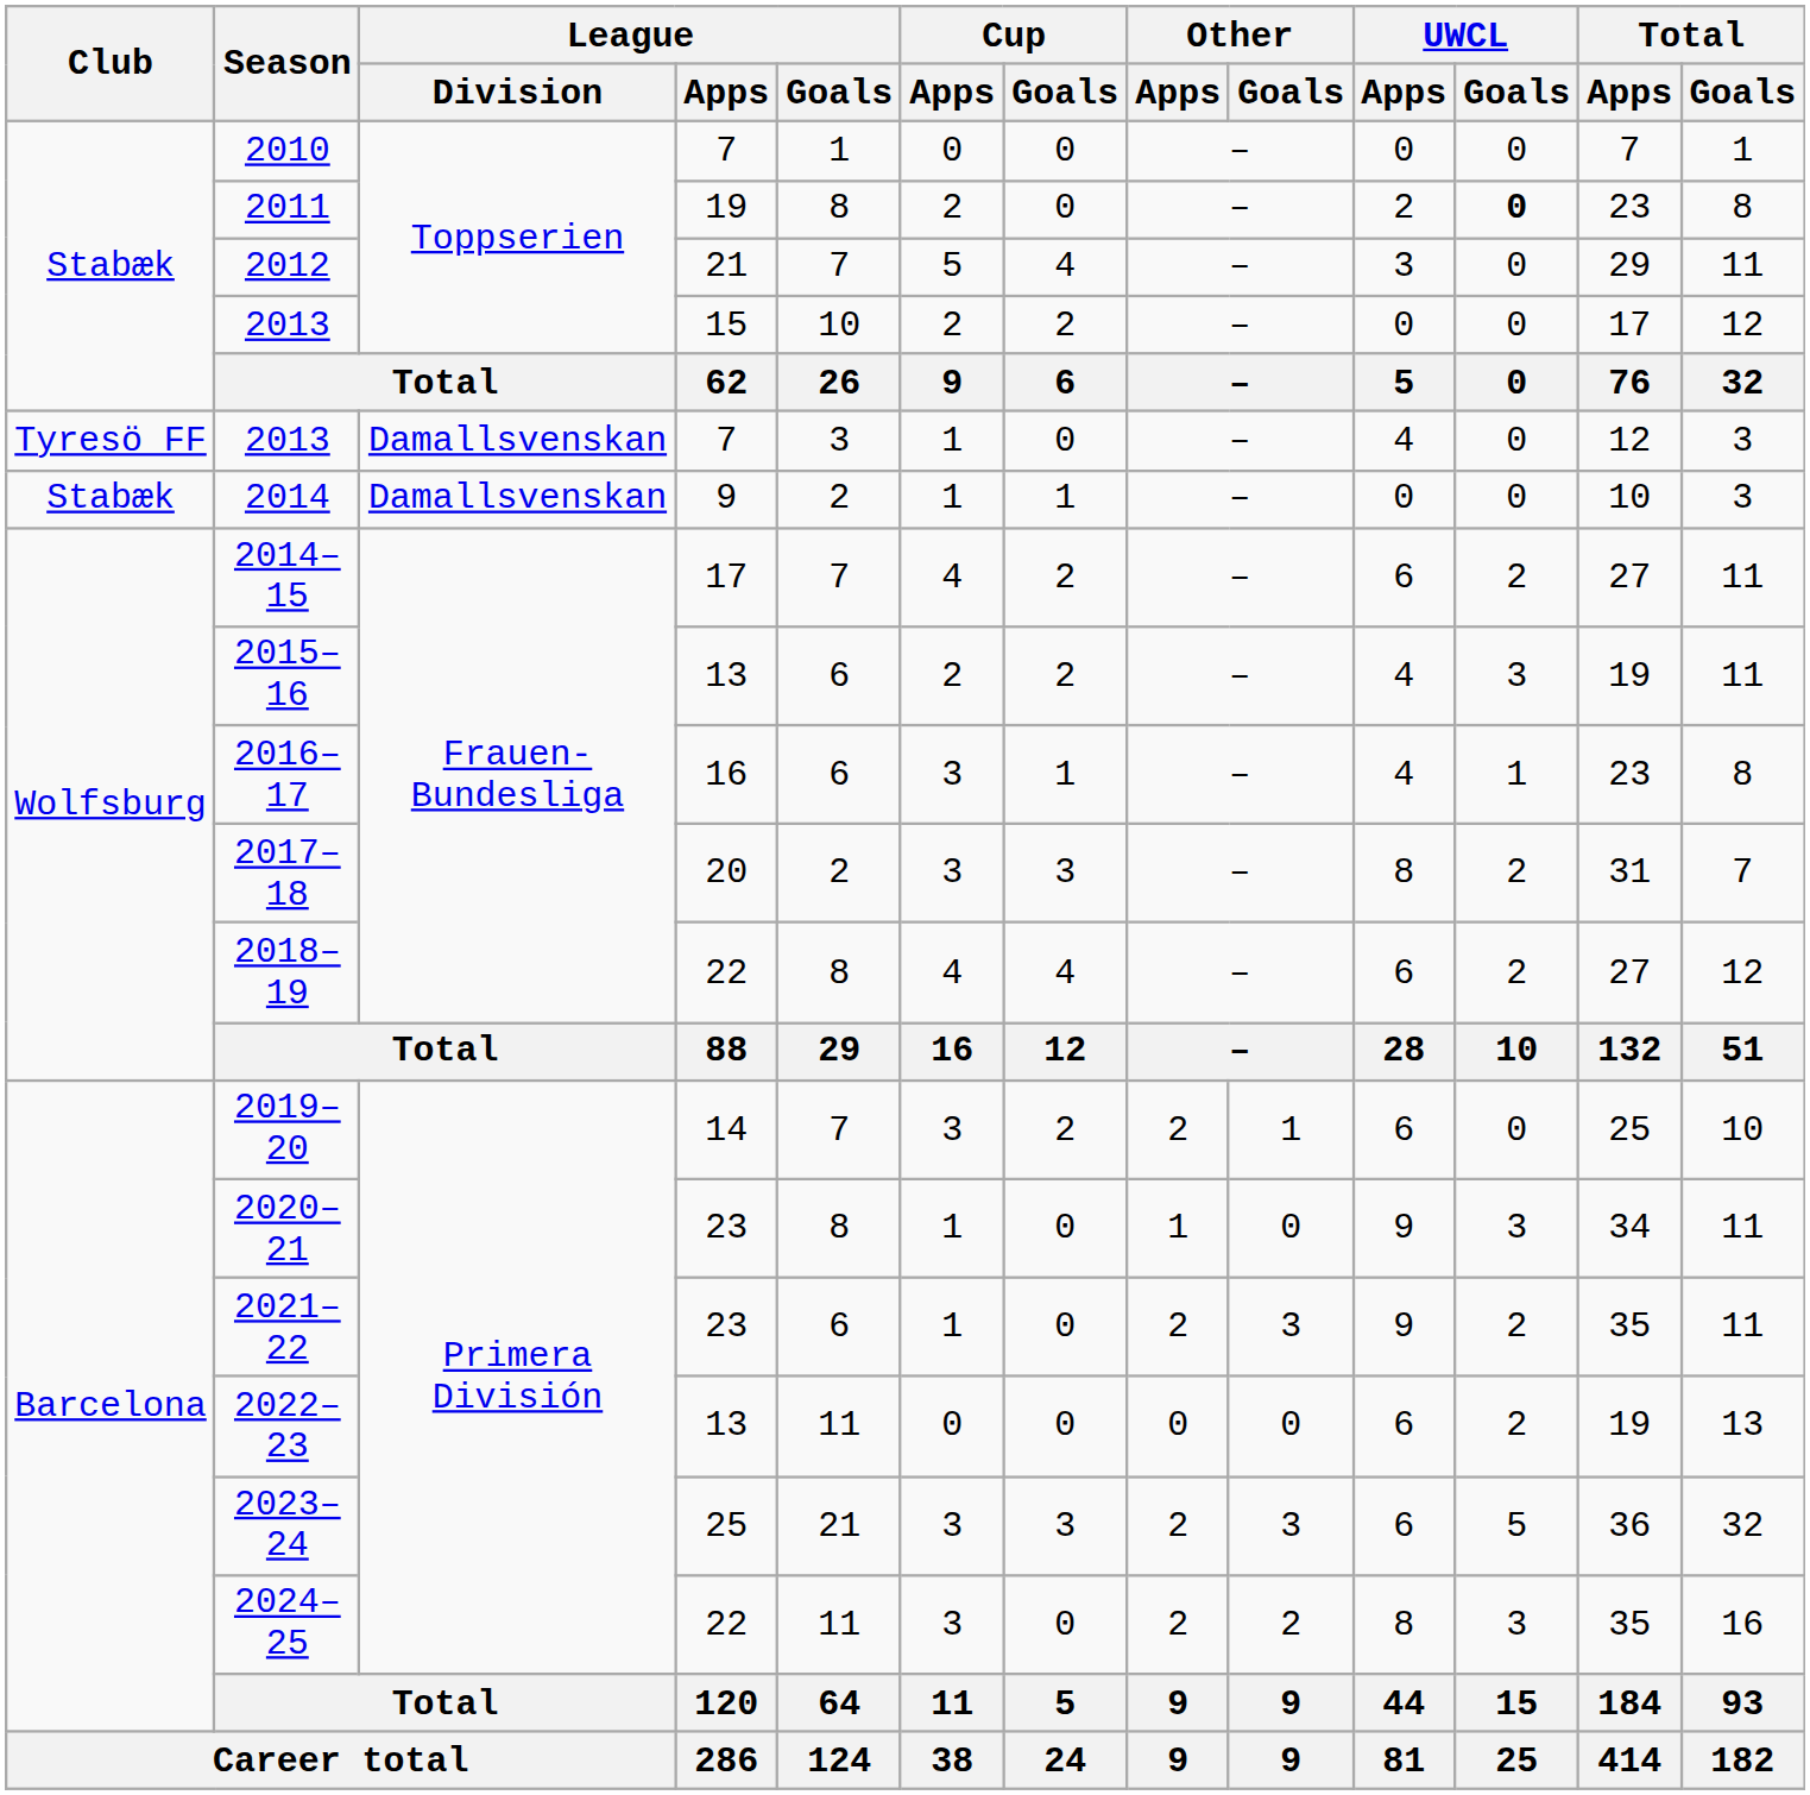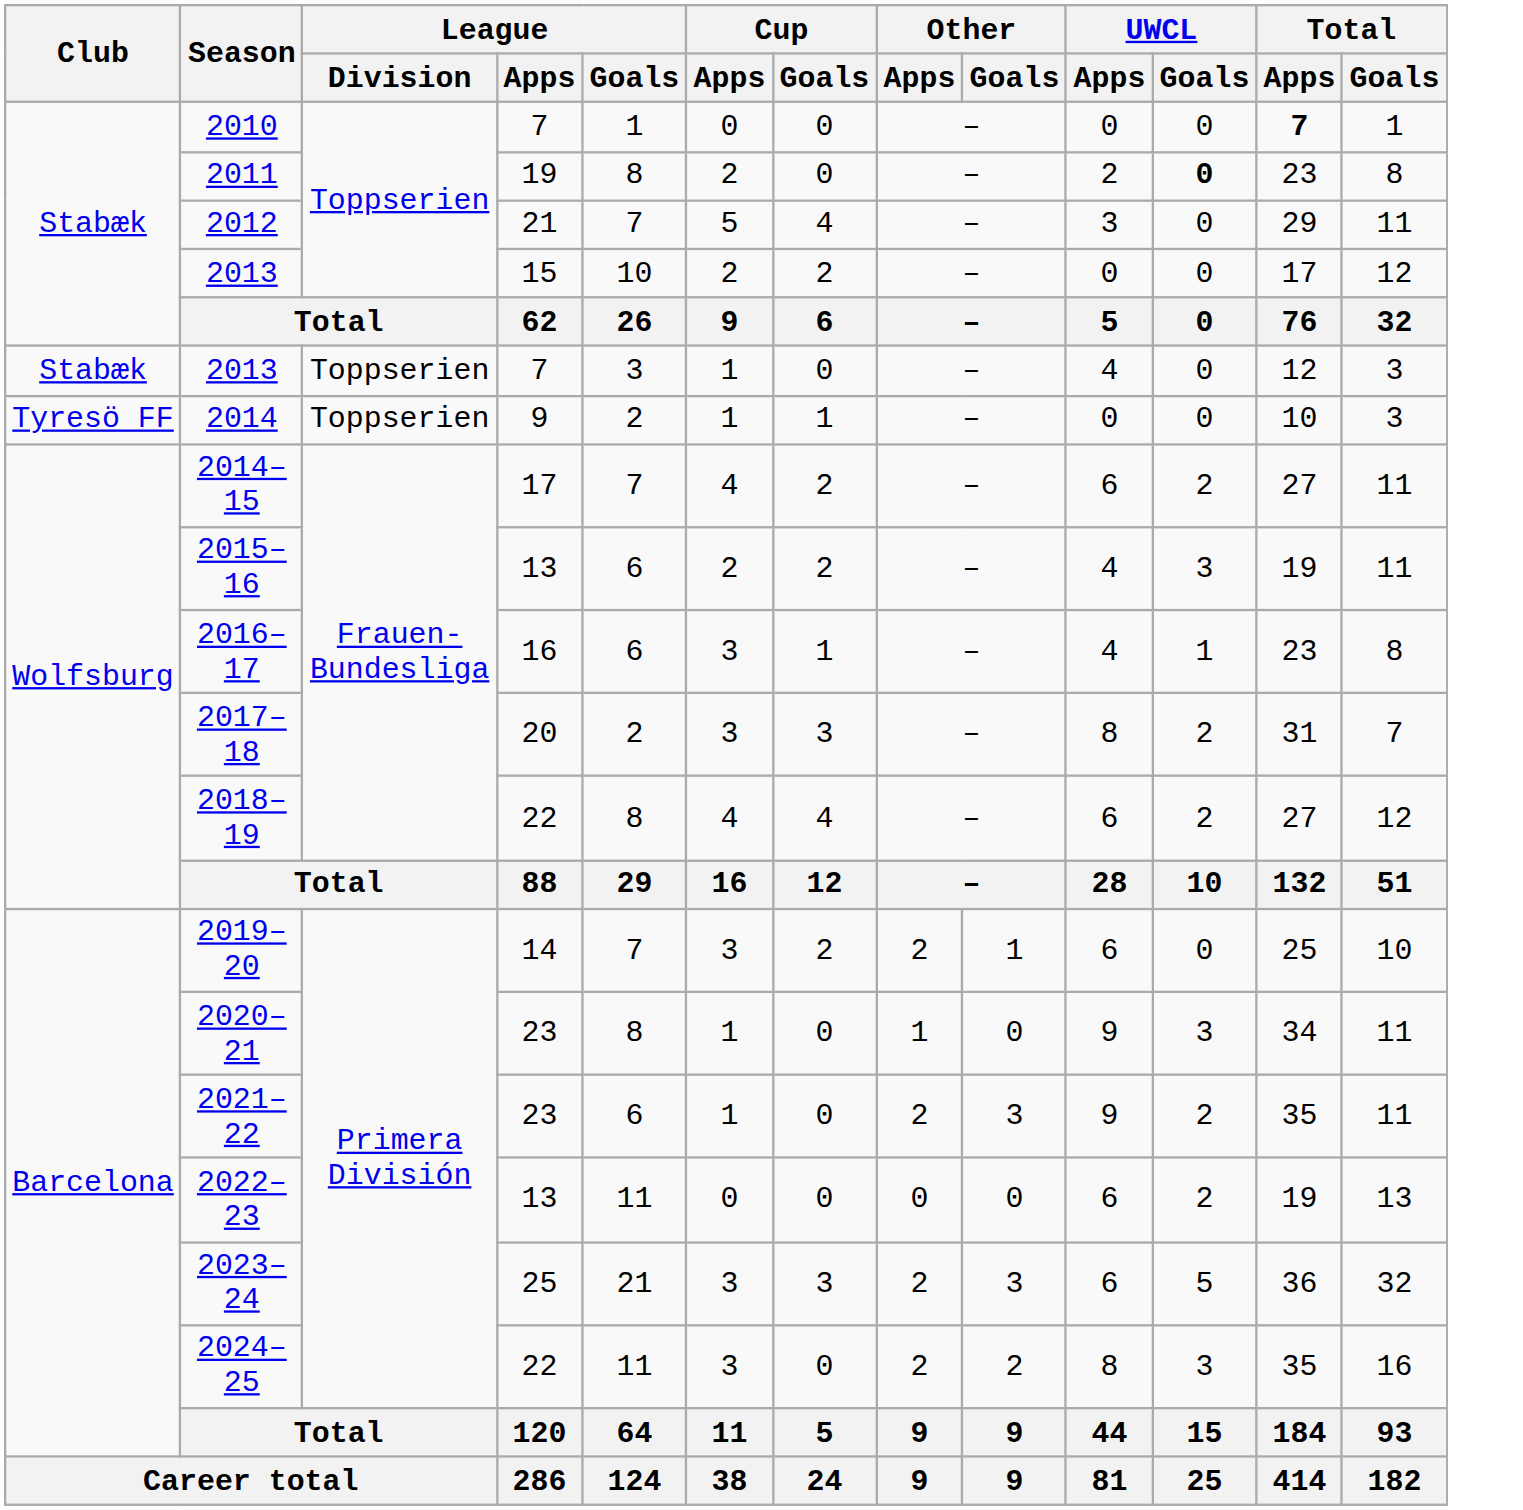2010 | Total / Apps: normal -> bold
2013 / 7 | Club: Tyresö FF -> Stabæk
2013 / 7 | League / Division: Damallsvenskan -> Toppserien
2014 | Club: Stabæk -> Tyresö FF
2014 | League / Division: Damallsvenskan -> Toppserien
